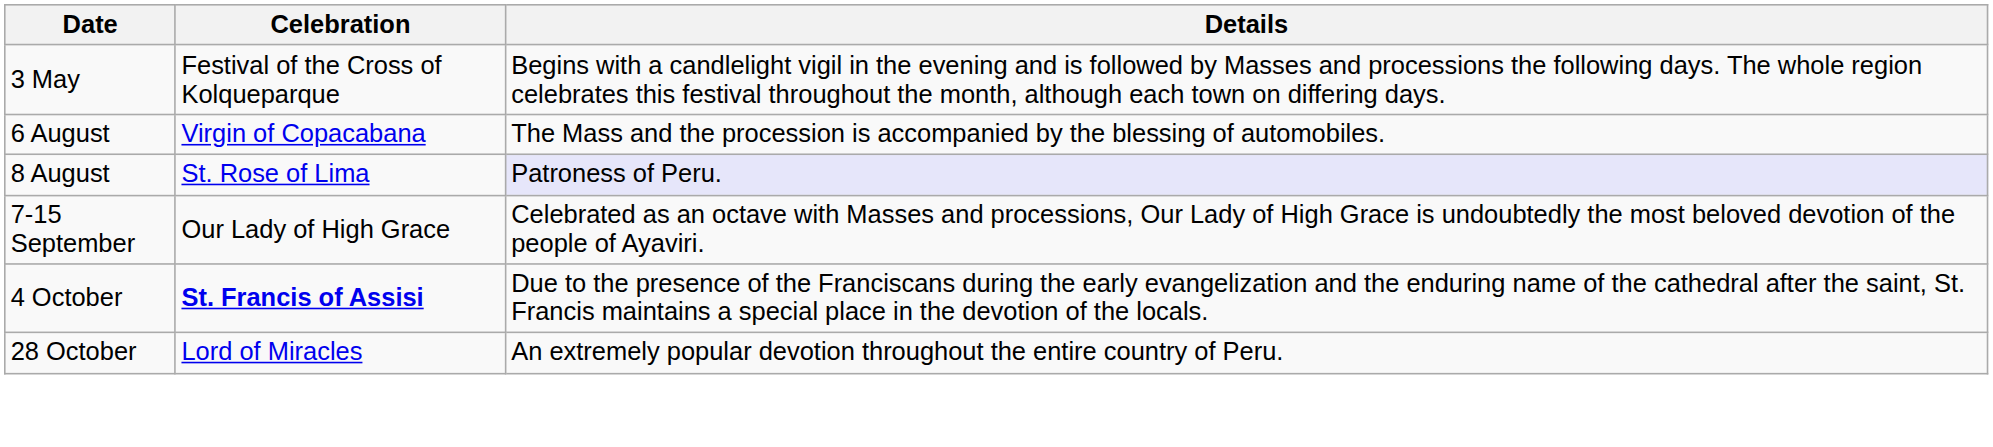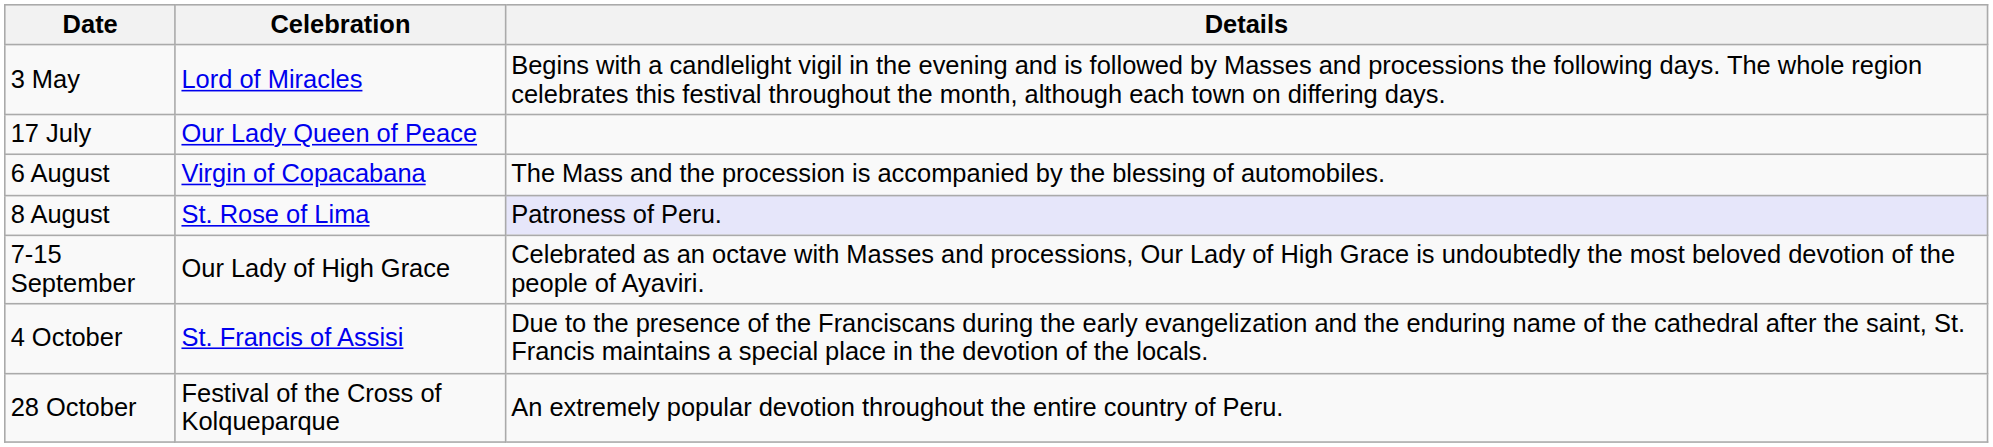3 May | Celebration: Festival of the Cross of Kolqueparque -> Lord of Miracles
+ row: 17 July | Our Lady Queen of Peace
4 October | Celebration: bold -> normal
28 October | Celebration: Lord of Miracles -> Festival of the Cross of Kolqueparque
